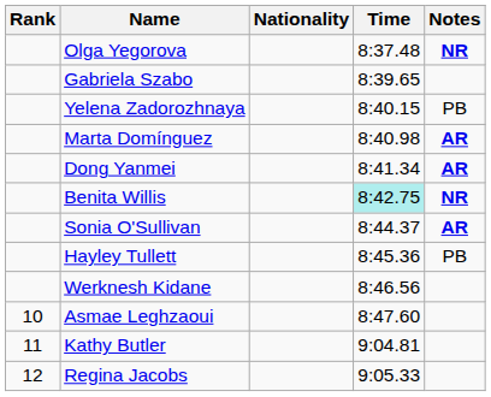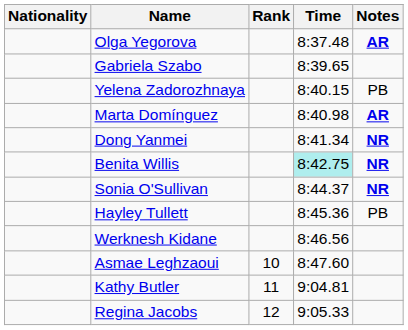columns swapped: Rank <-> Nationality
Olga Yegorova | Notes: NR -> AR
Dong Yanmei | Notes: AR -> NR
Sonia O'Sullivan | Notes: AR -> NR
